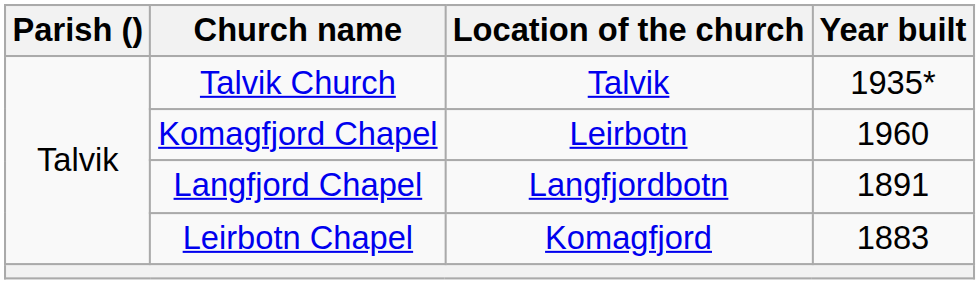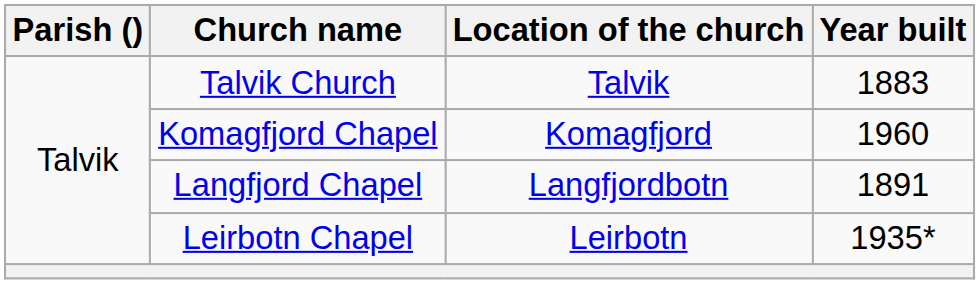Talvik Church | Year built: 1935* -> 1883
Komagfjord Chapel | Location of the church: Leirbotn -> Komagfjord
Leirbotn Chapel | Location of the church: Komagfjord -> Leirbotn
Leirbotn Chapel | Year built: 1883 -> 1935*
